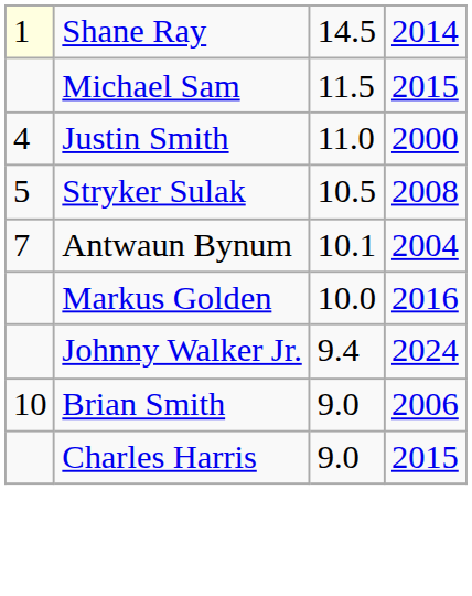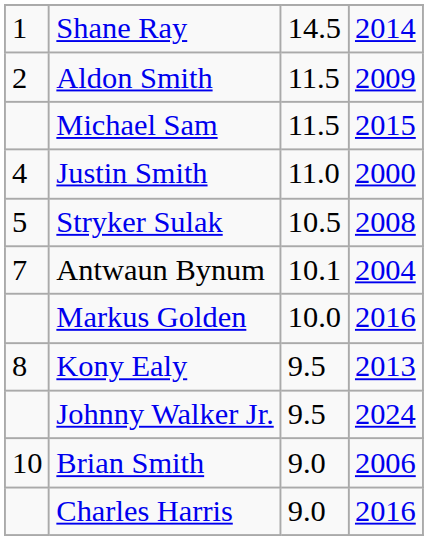Shane Ray | column 1: lightyellow background -> no background
+ row: 2 | Aldon Smith | 11.5 | 2009
+ row: 8 | Kony Ealy | 9.5 | 2013
Johnny Walker Jr. | column 3: 9.4 -> 9.5
Charles Harris | column 4: 2015 -> 2016
